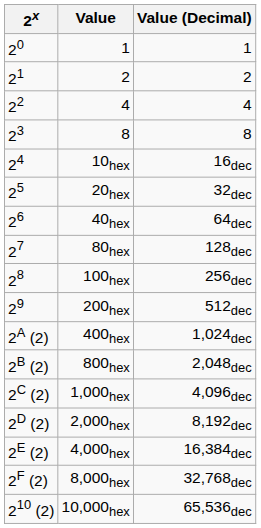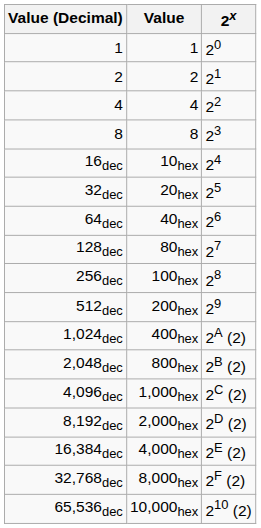columns swapped: 2x <-> Value (Decimal)
